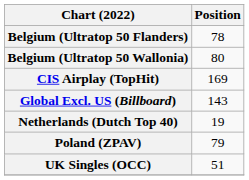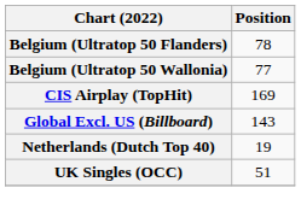Belgium (Ultratop 50 Wallonia) | Position: 80 -> 77
- row: Poland (ZPAV) | 79
